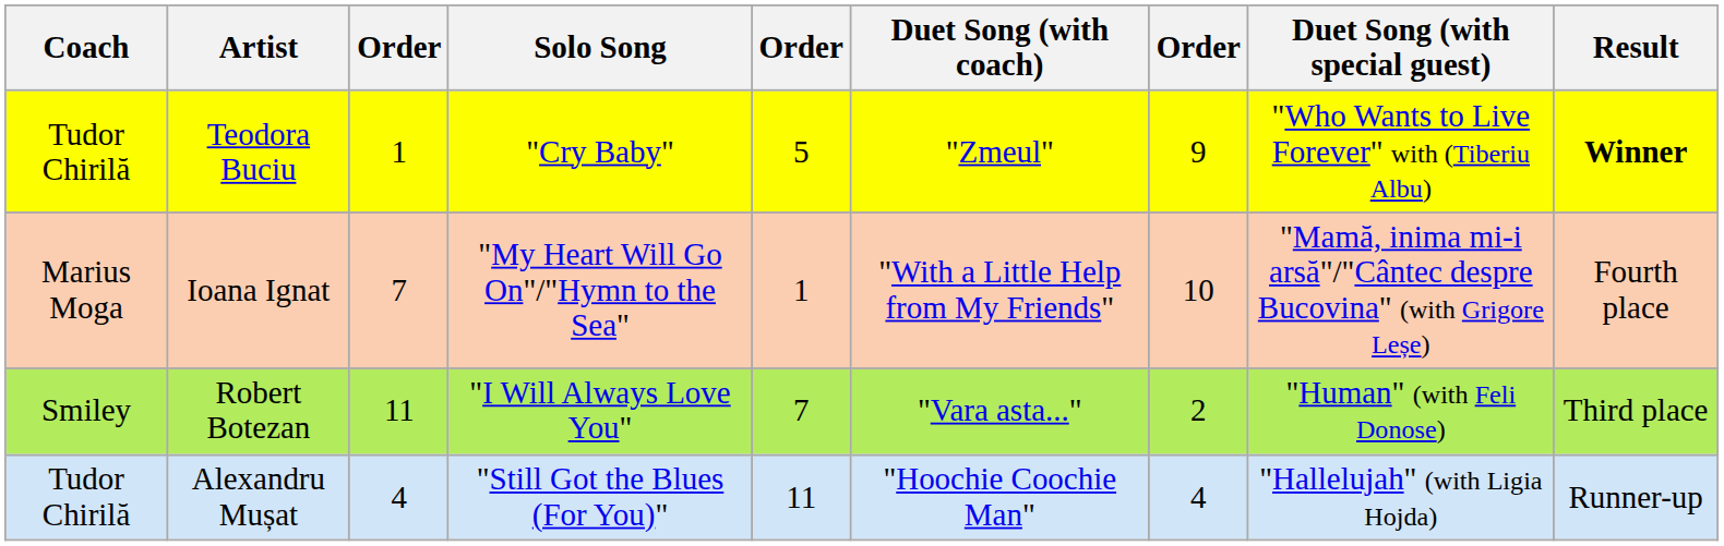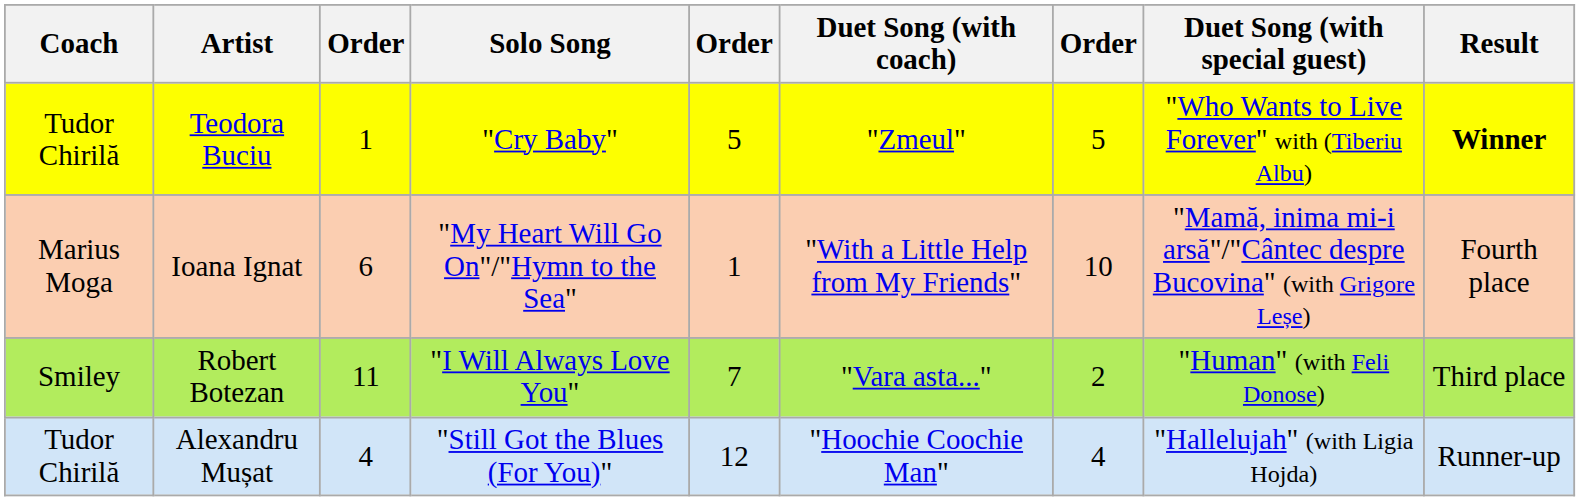Teodora Buciu | column 7: 9 -> 5
Ioana Ignat | column 3: 7 -> 6
Alexandru Mușat | column 5: 11 -> 12
